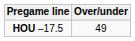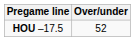HOU –17.5 | Over/under: 49 -> 52
